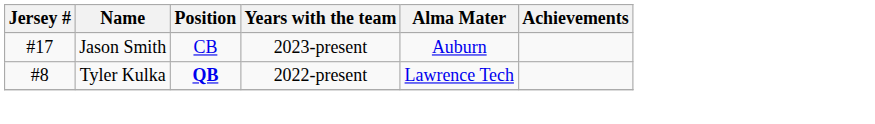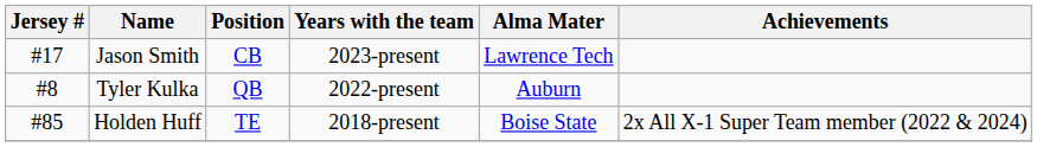Jason Smith | Alma Mater: Auburn -> Lawrence Tech
Tyler Kulka | Position: bold -> normal
Tyler Kulka | Alma Mater: Lawrence Tech -> Auburn
+ row: #85 | Holden Huff | TE | 2018-present | Boise State | 2x All X-1 Super Team member (2022 & 2024)
